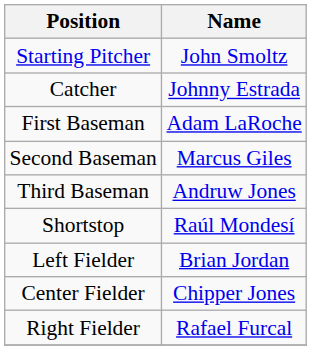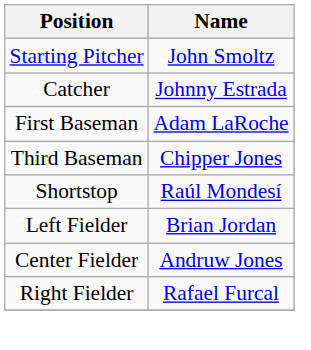- row: Second Baseman | Marcus Giles
Third Baseman | Name: Andruw Jones -> Chipper Jones
Center Fielder | Name: Chipper Jones -> Andruw Jones
